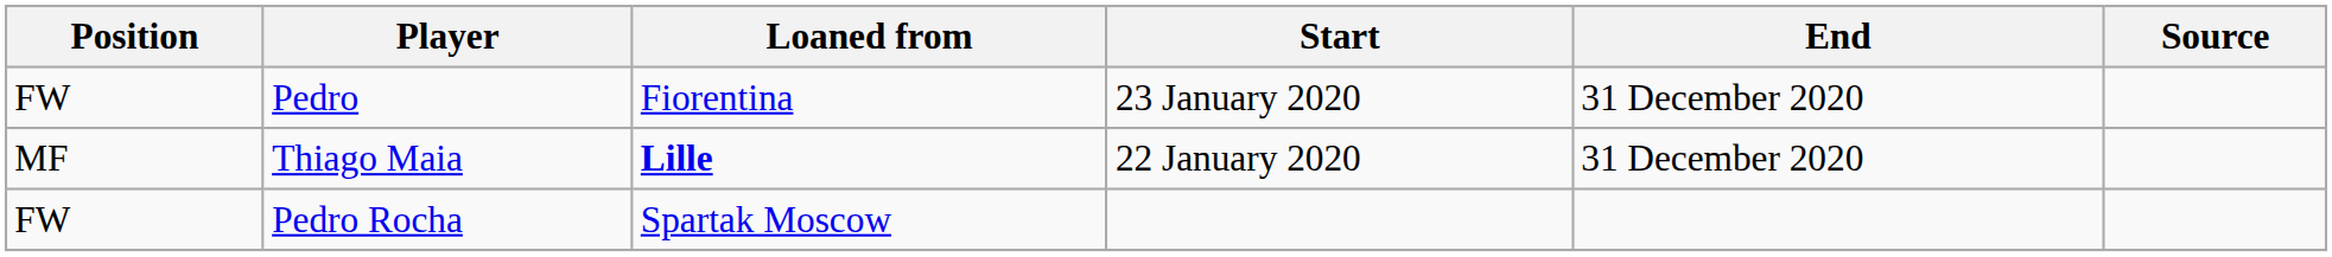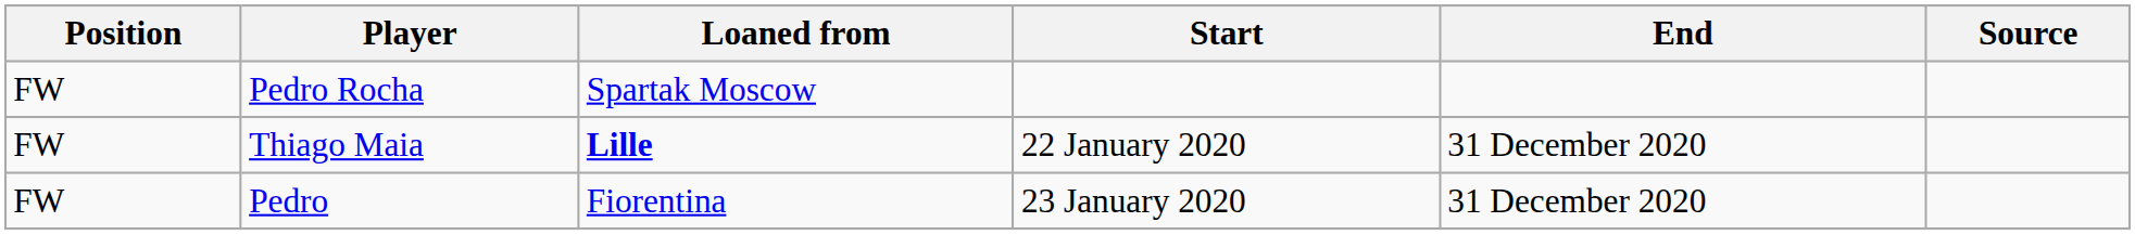rows swapped: Pedro Rocha <-> Pedro
Thiago Maia | Position: MF -> FW
